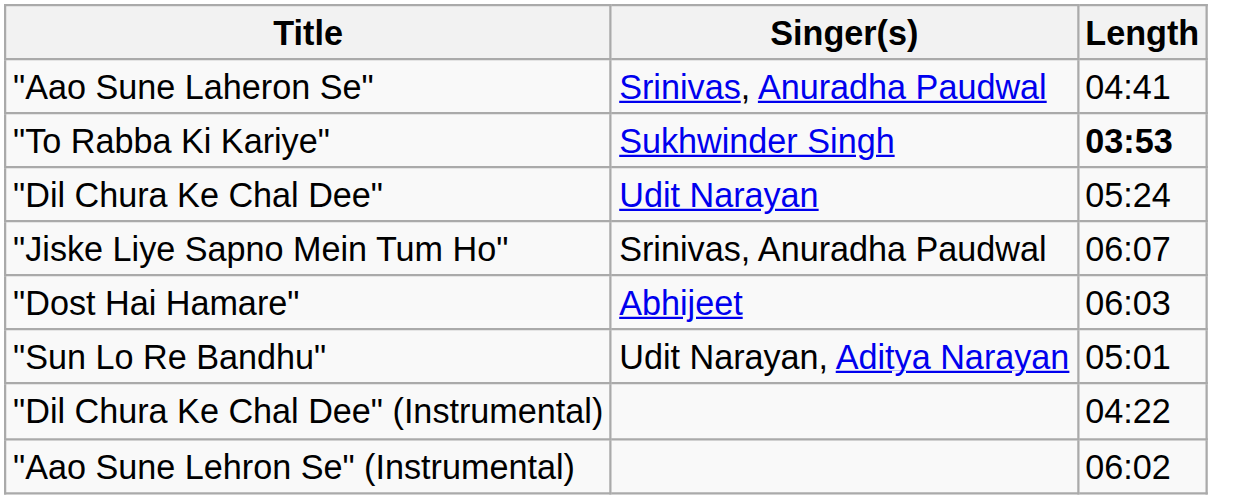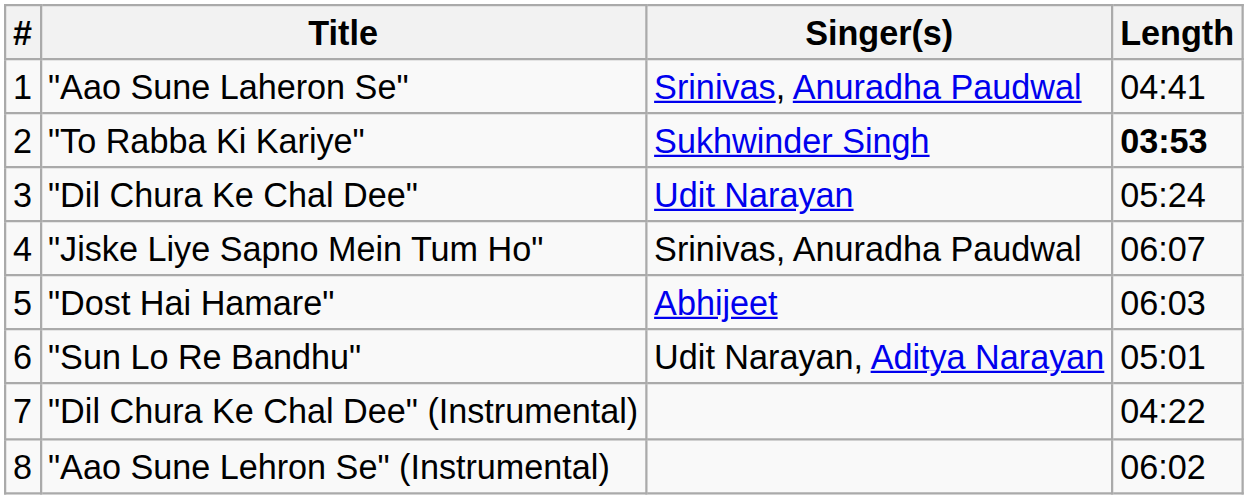+ column: # | 1 | 2 | 3 | 4 | 5 | 6 | 7 | 8
